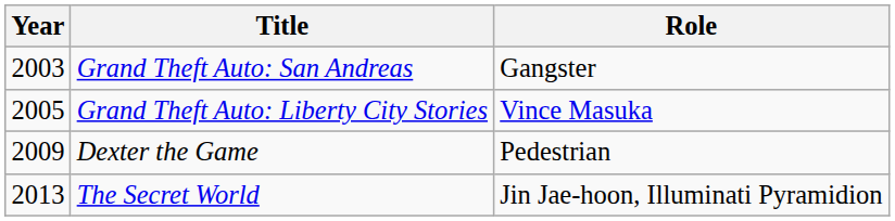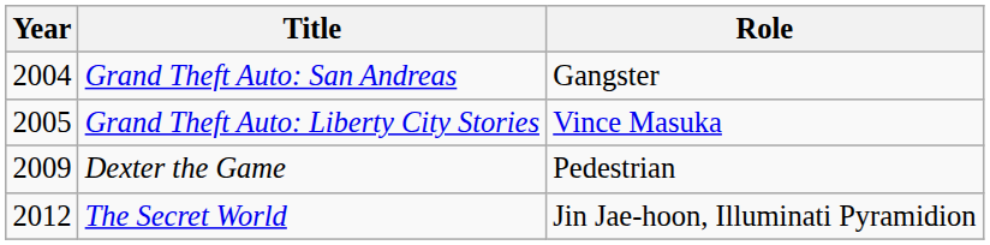Grand Theft Auto: San Andreas | Year: 2003 -> 2004
The Secret World | Year: 2013 -> 2012
